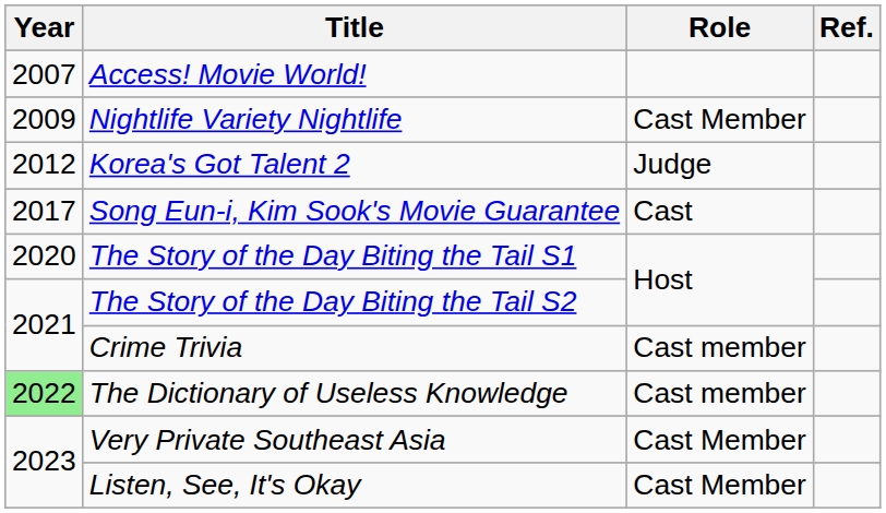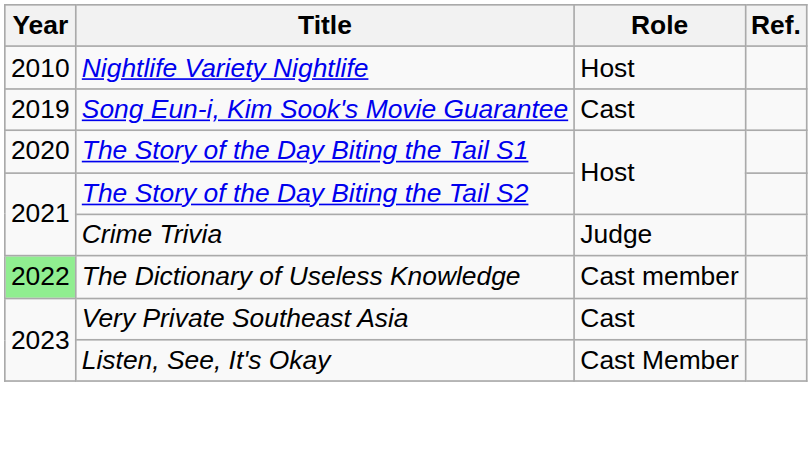- row: 2007 | Access! Movie World!
Nightlife Variety Nightlife | Year: 2009 -> 2010
Nightlife Variety Nightlife | Role: Cast Member -> Host
- row: 2012 | Korea's Got Talent 2 | Judge
Song Eun-i, Kim Sook's Movie Guarantee | Year: 2017 -> 2019
Crime Trivia | Role: Cast member -> Judge
Very Private Southeast Asia | Role: Cast Member -> Cast
